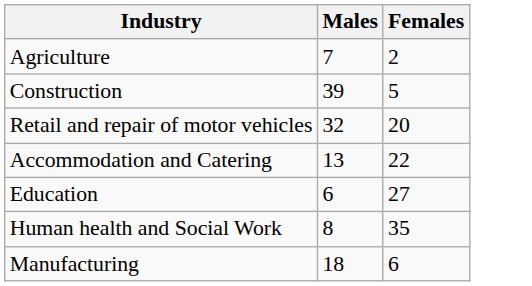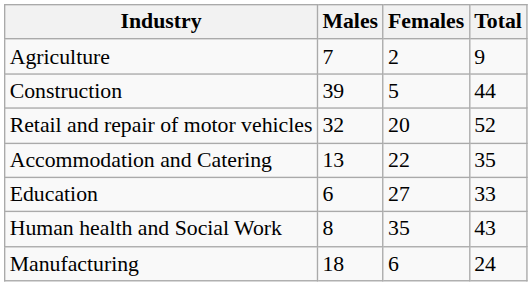+ column: Total | 9 | 44 | 52 | 35 | 33 | 43 | 24
